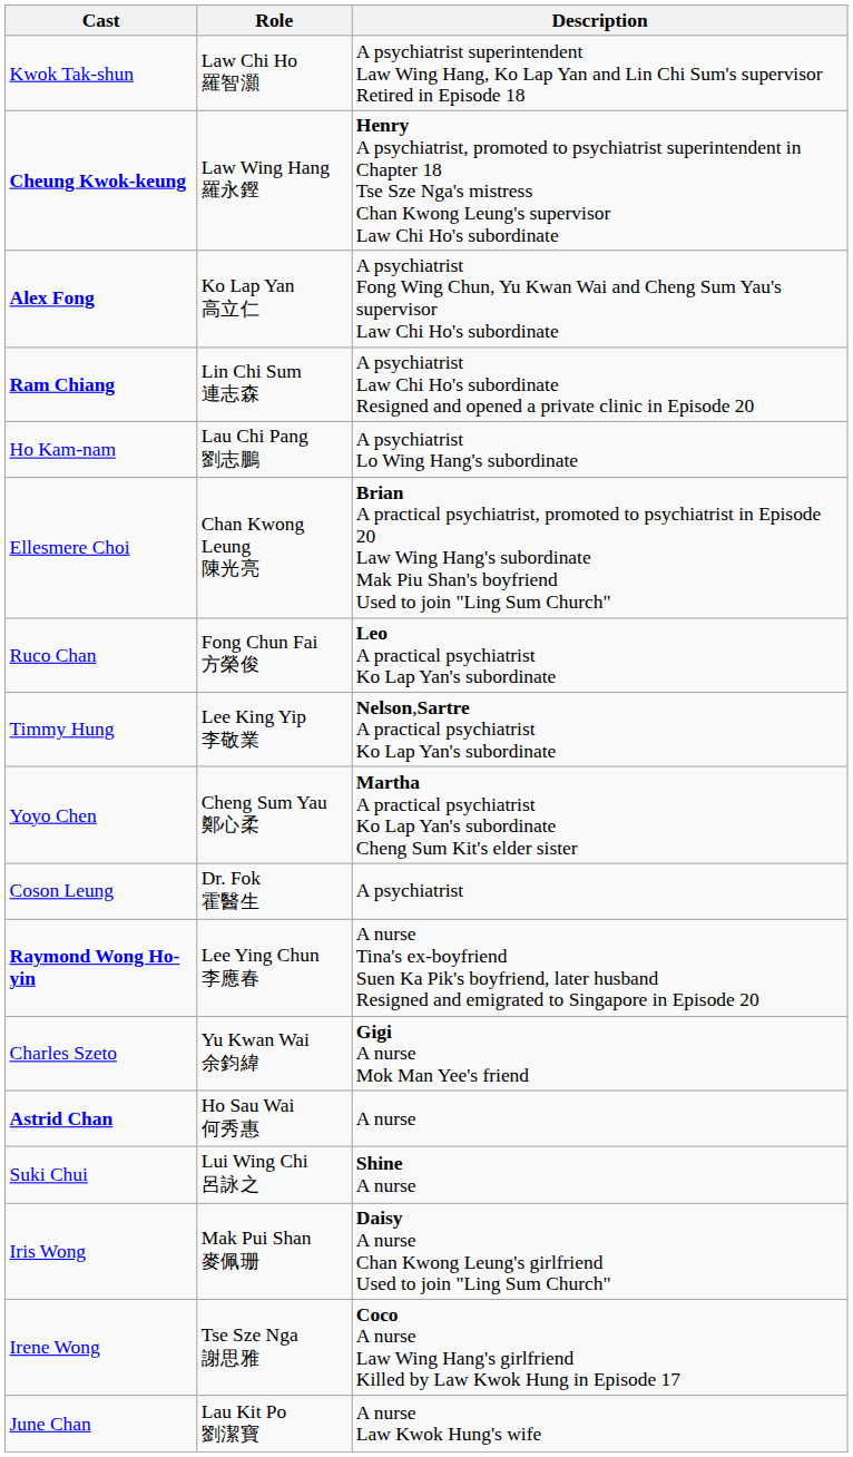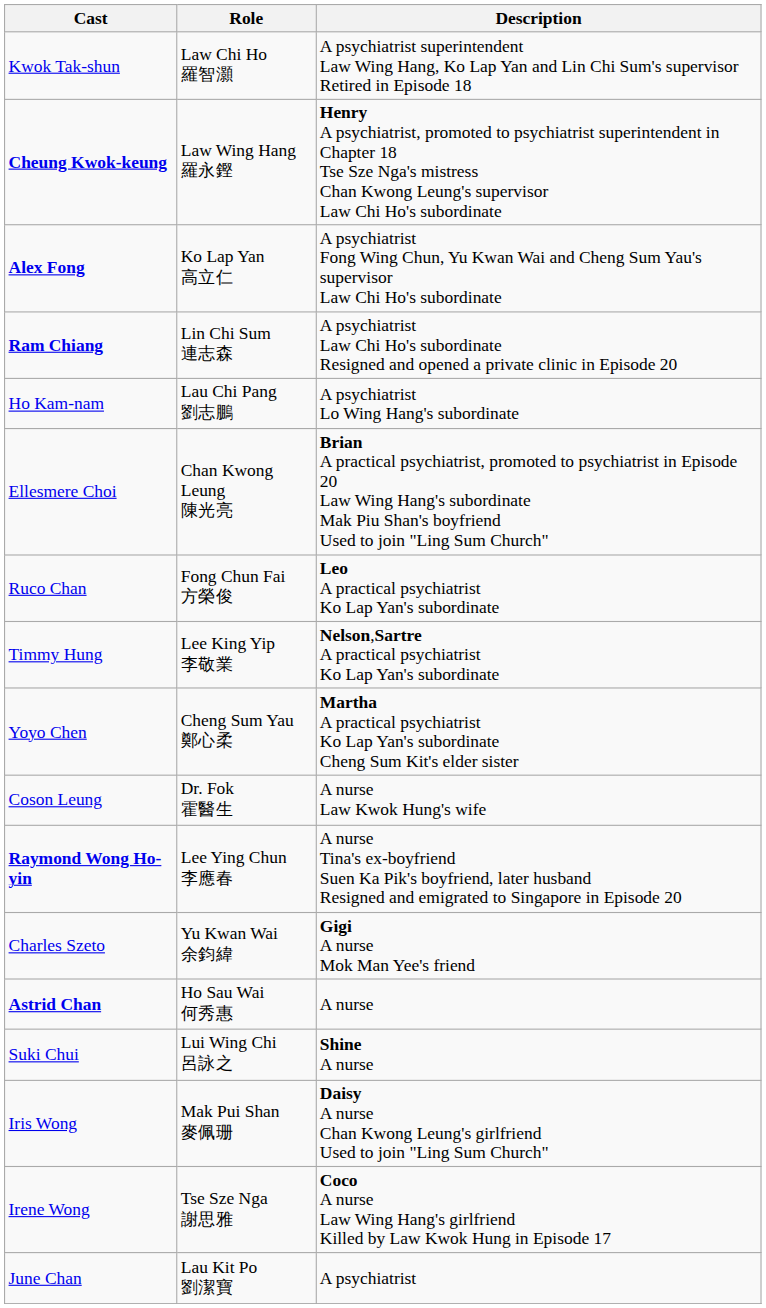Coson Leung | Description: A psychiatrist -> A nurse Law Kwok Hung's wife
June Chan | Description: A nurse Law Kwok Hung's wife -> A psychiatrist
